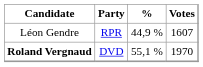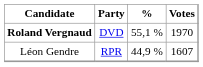rows swapped: Roland Vergnaud <-> Léon Gendre
